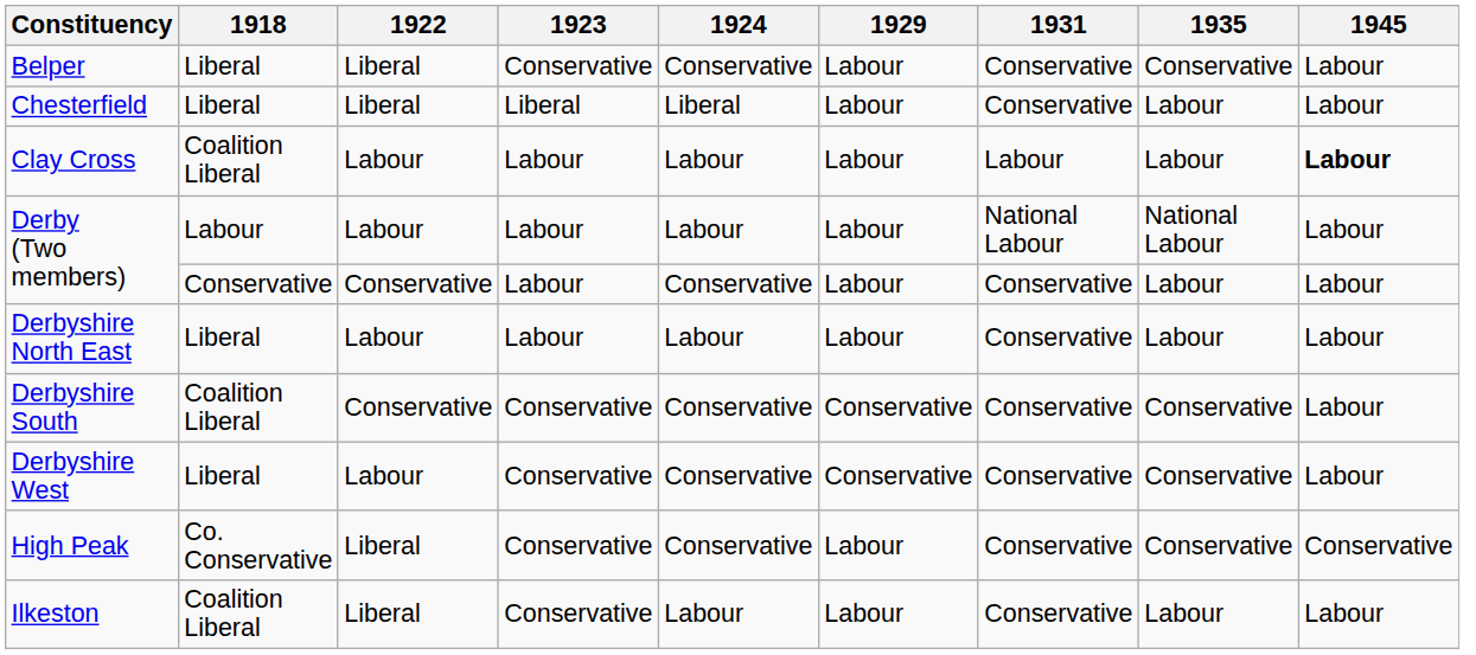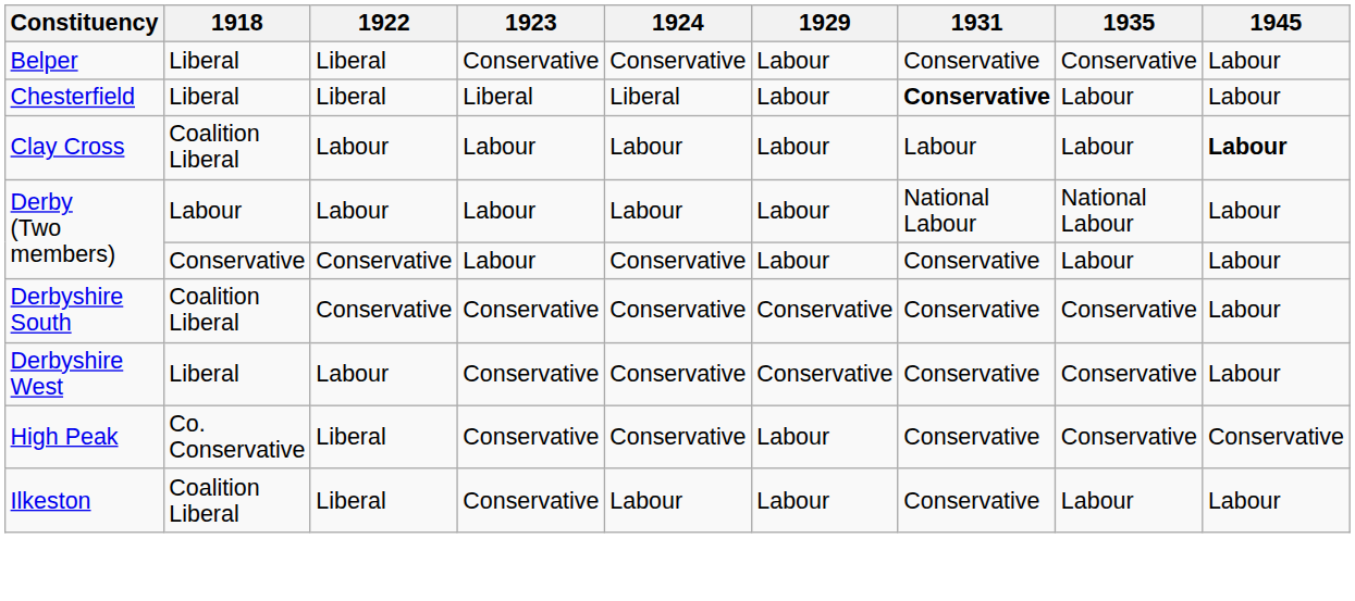Chesterfield | 1931: normal -> bold
- row: Derbyshire North East | Liberal | Labour | Labour | Labour | Labour | Conservative | Labour | Labour
